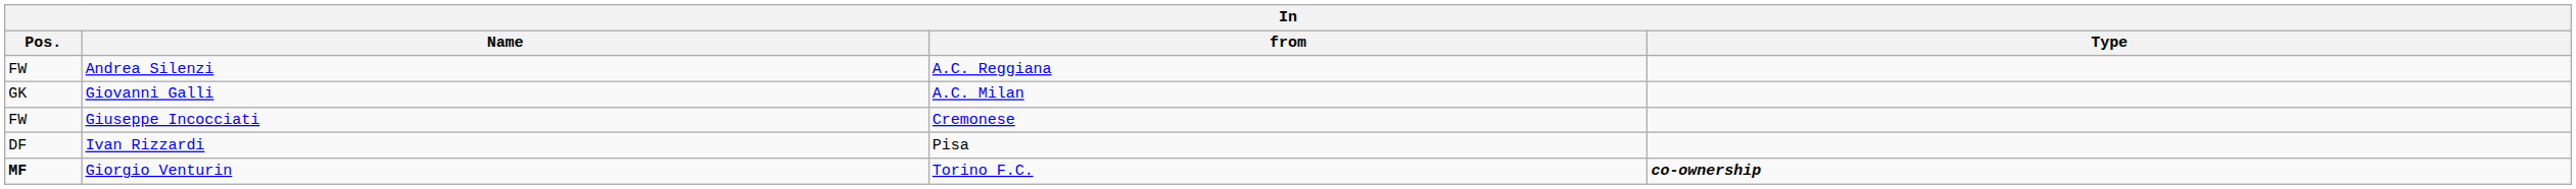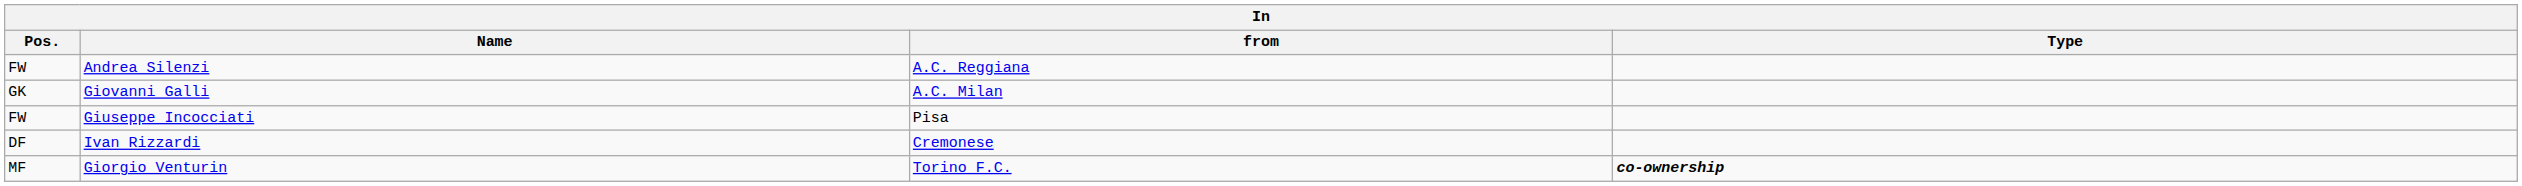Giuseppe Incocciati | from: Cremonese -> Pisa
Ivan Rizzardi | from: Pisa -> Cremonese
Giorgio Venturin | Pos.: bold -> normal
